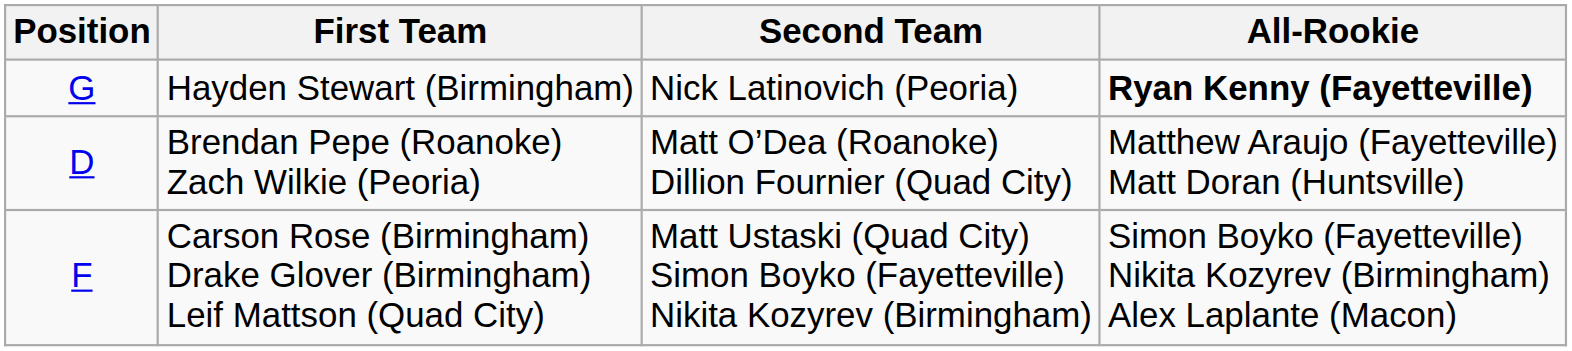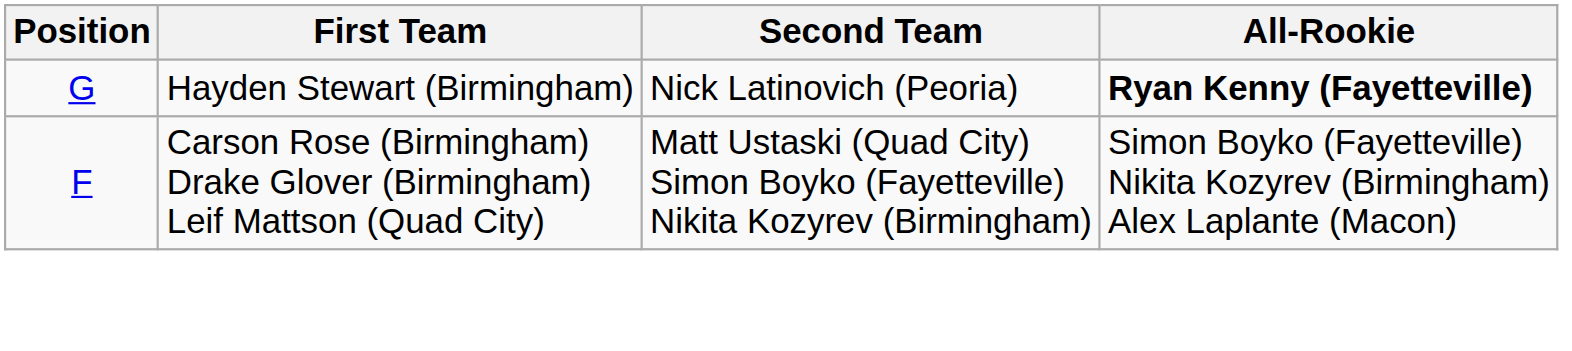- row: D | Brendan Pepe (Roanoke) Zach Wilkie (Peoria) | Matt O’Dea (Roanoke) Dillion Fournier (Quad City) | Matthew Araujo (Fayetteville) Matt Doran (Huntsville)
